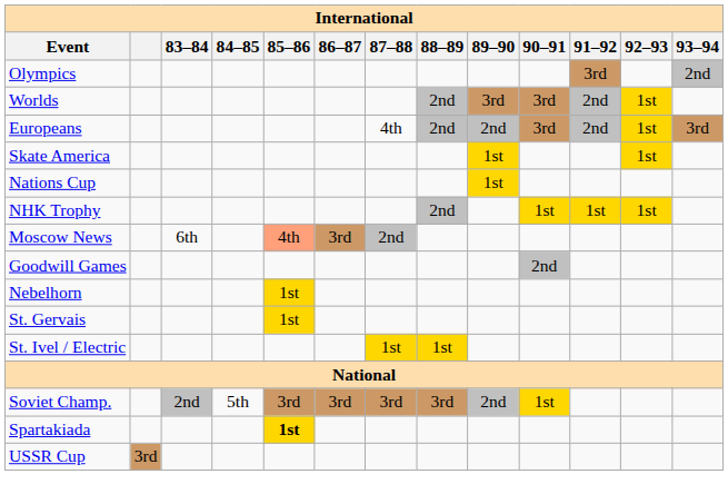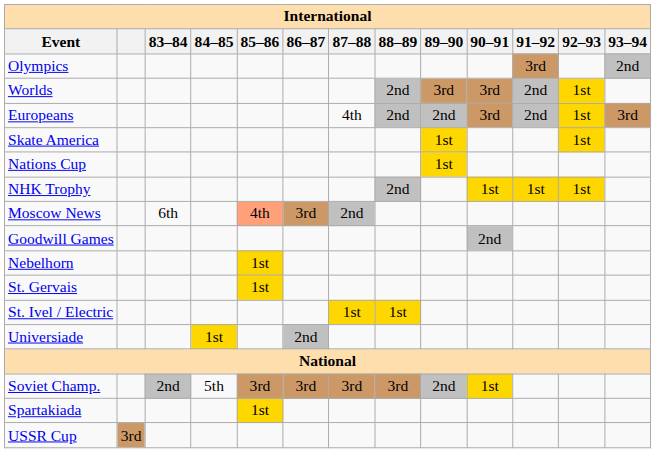+ row: Universiade | 1st | 2nd
Spartakiada | 85–86: bold -> normal
